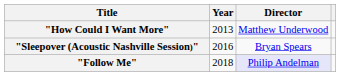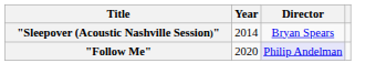- row: "How Could I Want More" | 2013 | Matthew Underwood
"Sleepover (Acoustic Nashville Session)" | Year: 2016 -> 2014
"Follow Me" | Year: 2018 -> 2020
